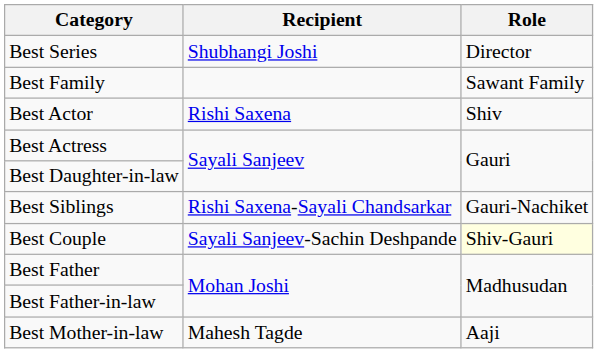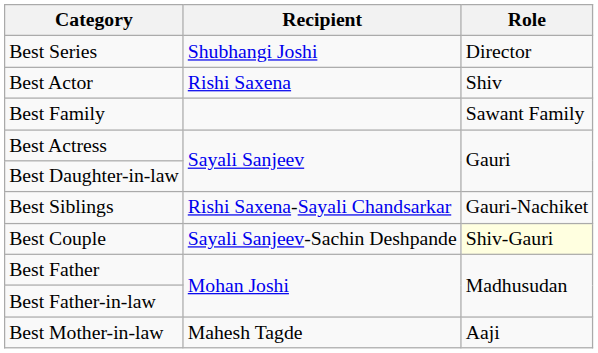rows swapped: Best Family <-> Best Actor
